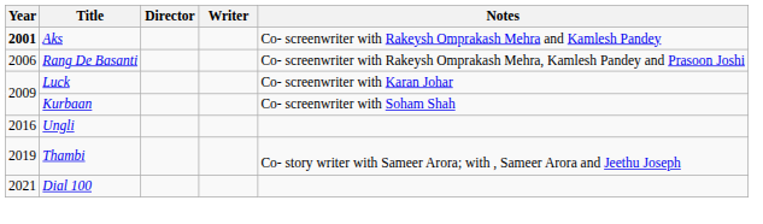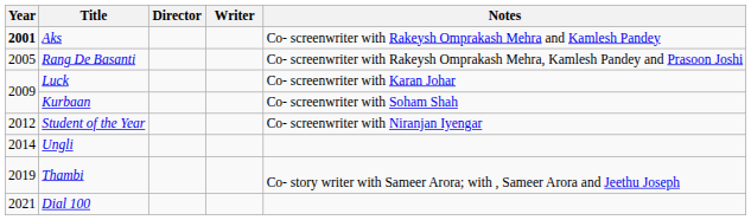Rang De Basanti | Year: 2006 -> 2005
+ row: 2012 | Student of the Year | Co- screenwriter with Niranjan Iyengar
Ungli | Year: 2016 -> 2014
